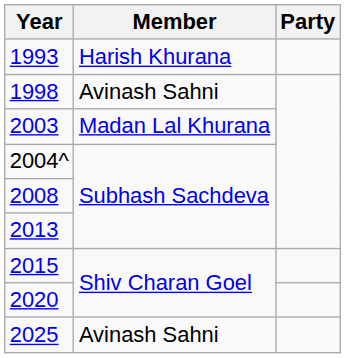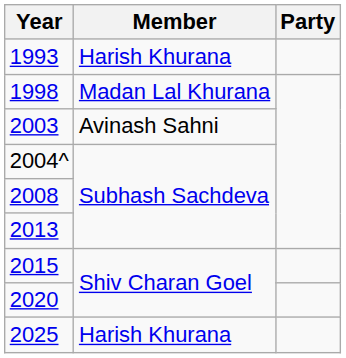1998 | Member: Avinash Sahni -> Madan Lal Khurana
2003 | Member: Madan Lal Khurana -> Avinash Sahni
2025 | Member: Avinash Sahni -> Harish Khurana
